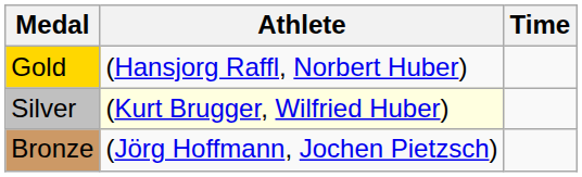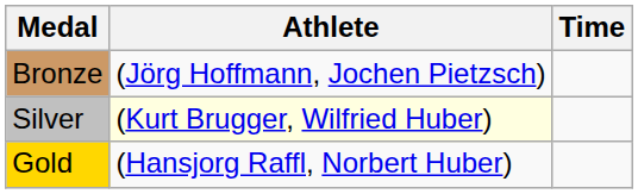rows swapped: Gold <-> Bronze
